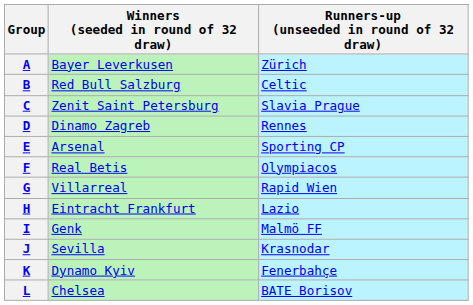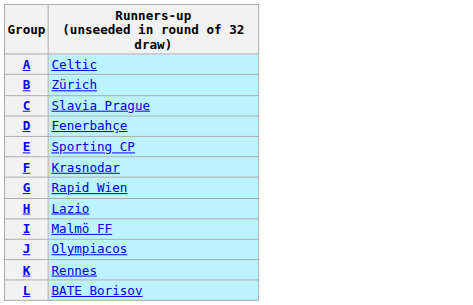- column: Winners (seeded in round of 32 draw) | Bayer Leverkusen | Red Bull Salzburg | Zenit Saint Petersburg | Dinamo Zagreb | Arsenal | Real Betis | Villarreal | Eintracht Frankfurt | Genk | Sevilla | Dynamo Kyiv | Chelsea
A | Runners-up (unseeded in round of 32 draw): Zürich -> Celtic
B | Runners-up (unseeded in round of 32 draw): Celtic -> Zürich
D | Runners-up (unseeded in round of 32 draw): Rennes -> Fenerbahçe
F | Runners-up (unseeded in round of 32 draw): Olympiacos -> Krasnodar
J | Runners-up (unseeded in round of 32 draw): Krasnodar -> Olympiacos
K | Runners-up (unseeded in round of 32 draw): Fenerbahçe -> Rennes
